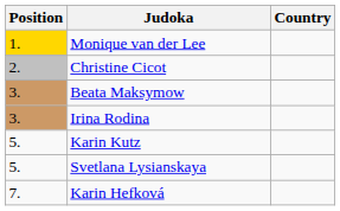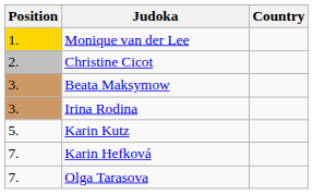- row: 5. | Svetlana Lysianskaya
+ row: 7. | Olga Tarasova
